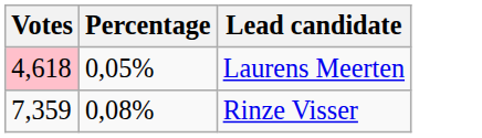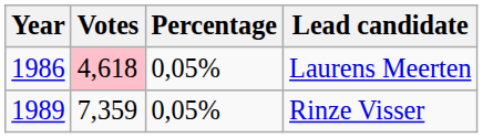+ column: Year | 1986 | 1989
Rinze Visser | Percentage: 0,08% -> 0,05%
